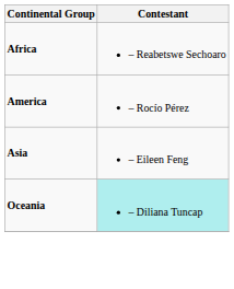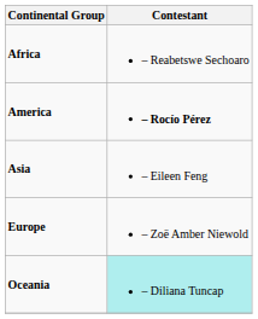America | Contestant: normal -> bold
+ row: Europe | – Zoë Amber Niewold
